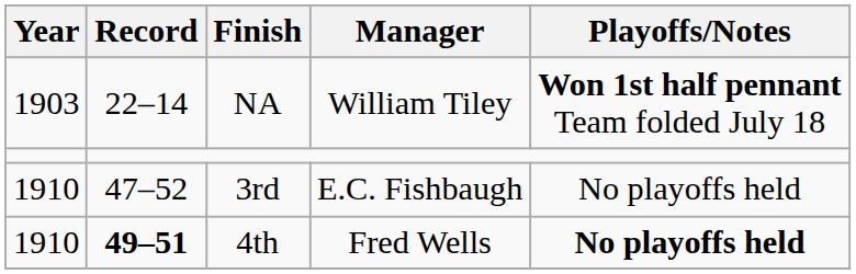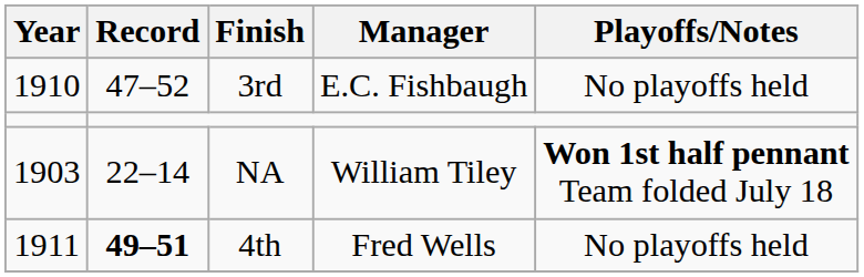rows swapped: NA <-> 3rd
4th | Year: 1910 -> 1911
4th | Playoffs/Notes: bold -> normal
